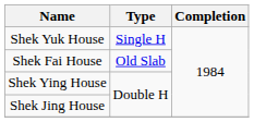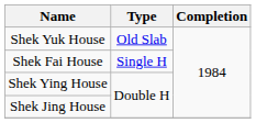Shek Yuk House | Type: Single H -> Old Slab
Shek Fai House | Type: Old Slab -> Single H
